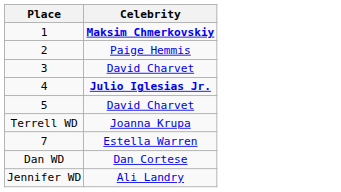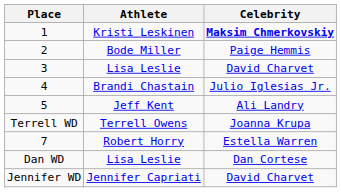+ column: Athlete | Kristi Leskinen | Bode Miller | Lisa Leslie | Brandi Chastain | Jeff Kent | Terrell Owens | Robert Horry | Lisa Leslie | Jennifer Capriati
4 | Celebrity: bold -> normal
5 | Celebrity: David Charvet -> Ali Landry
Jennifer WD | Celebrity: Ali Landry -> David Charvet
